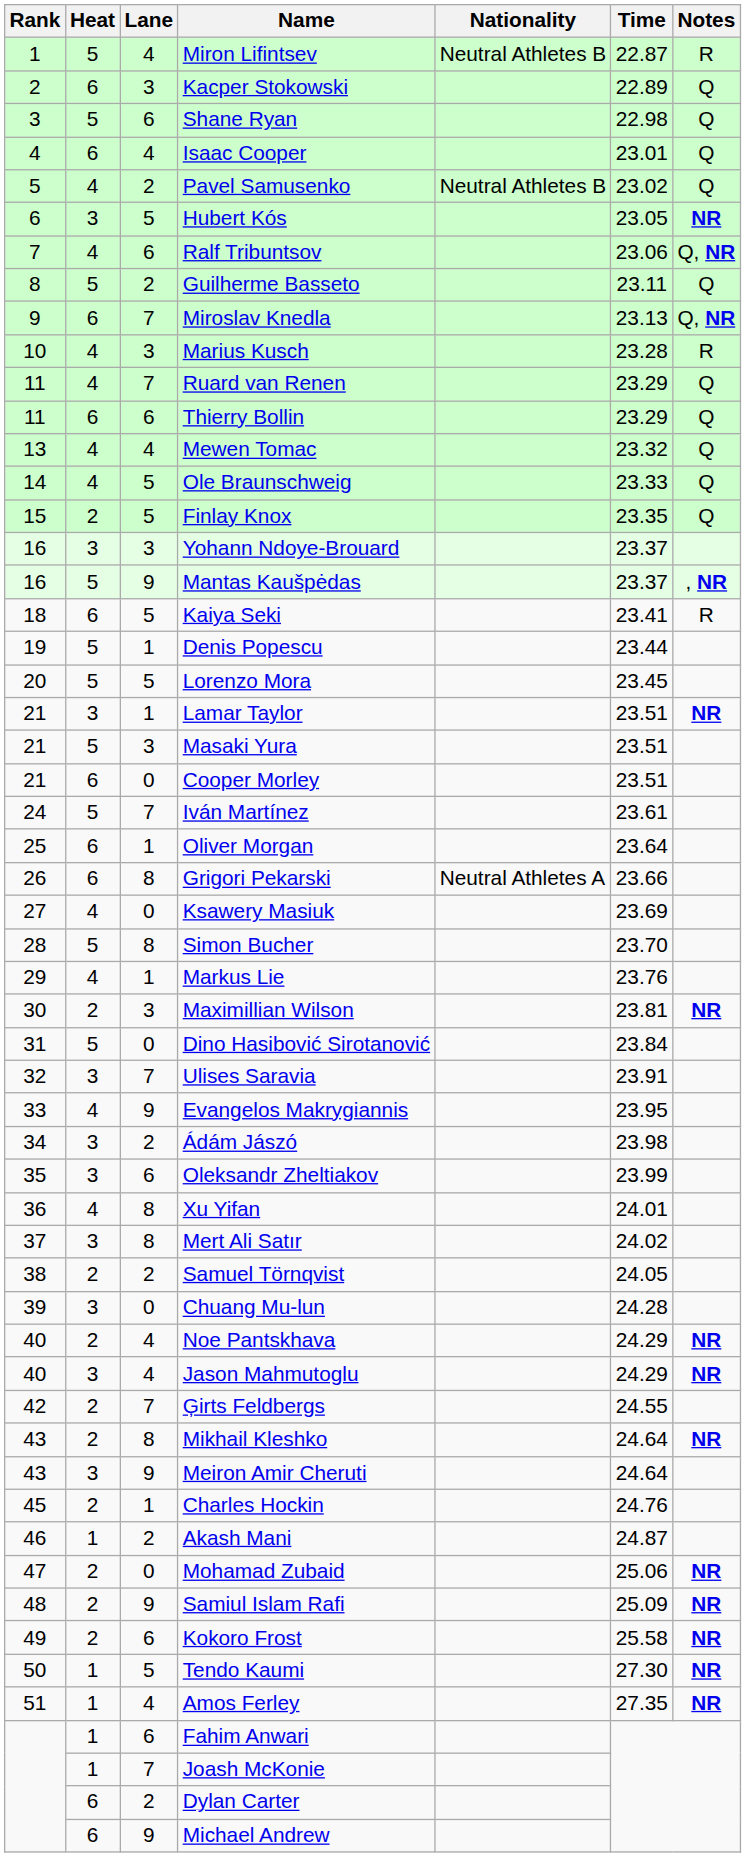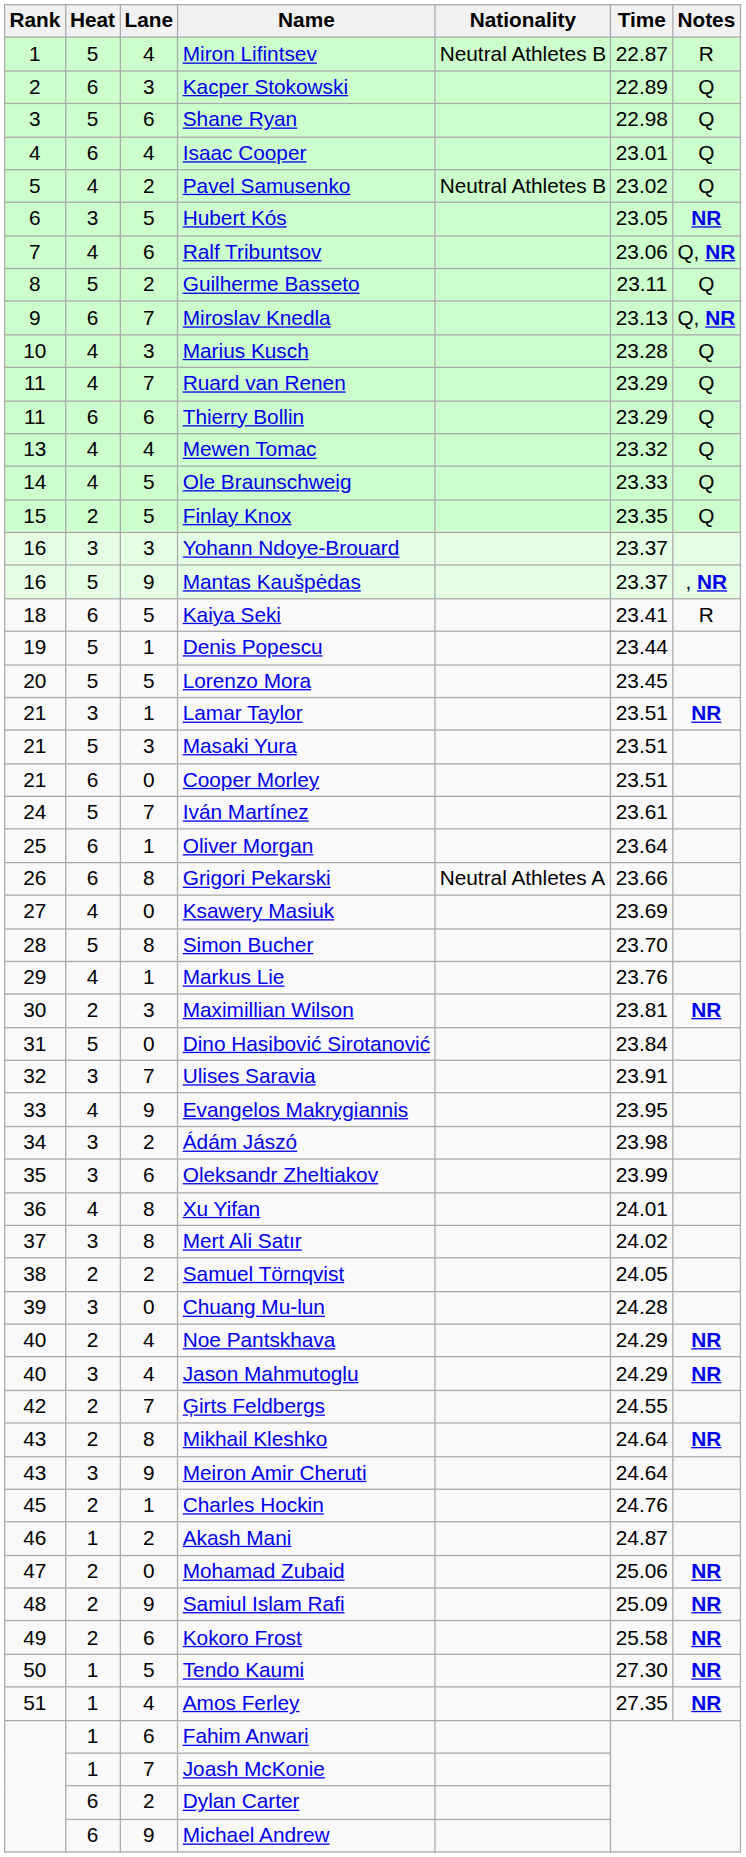Marius Kusch | Notes: R -> Q
